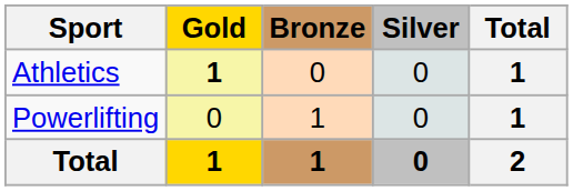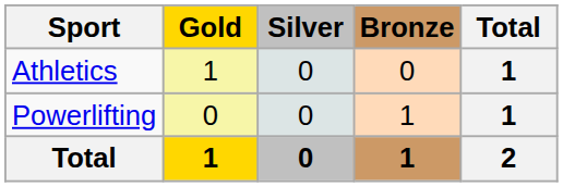columns swapped: Silver <-> Bronze
Athletics | Gold: bold -> normal
